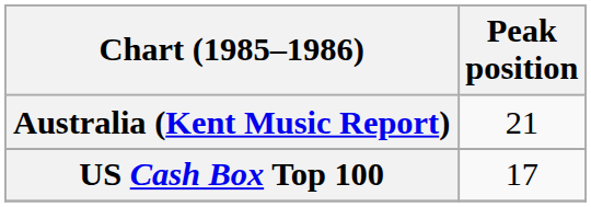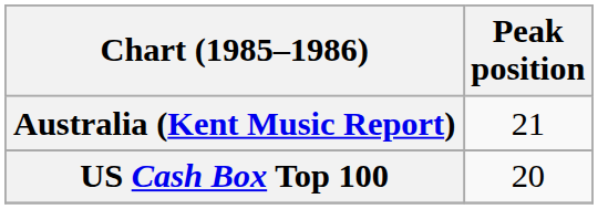US Cash Box Top 100 | Peak position: 17 -> 20
